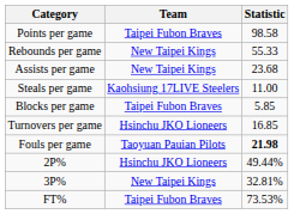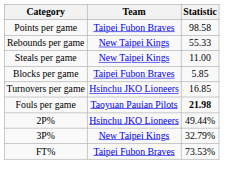- row: Assists per game | New Taipei Kings | 23.68
Steals per game | Team: Kaohsiung 17LIVE Steelers -> New Taipei Kings
3P% | Statistic: 32.81% -> 32.79%
